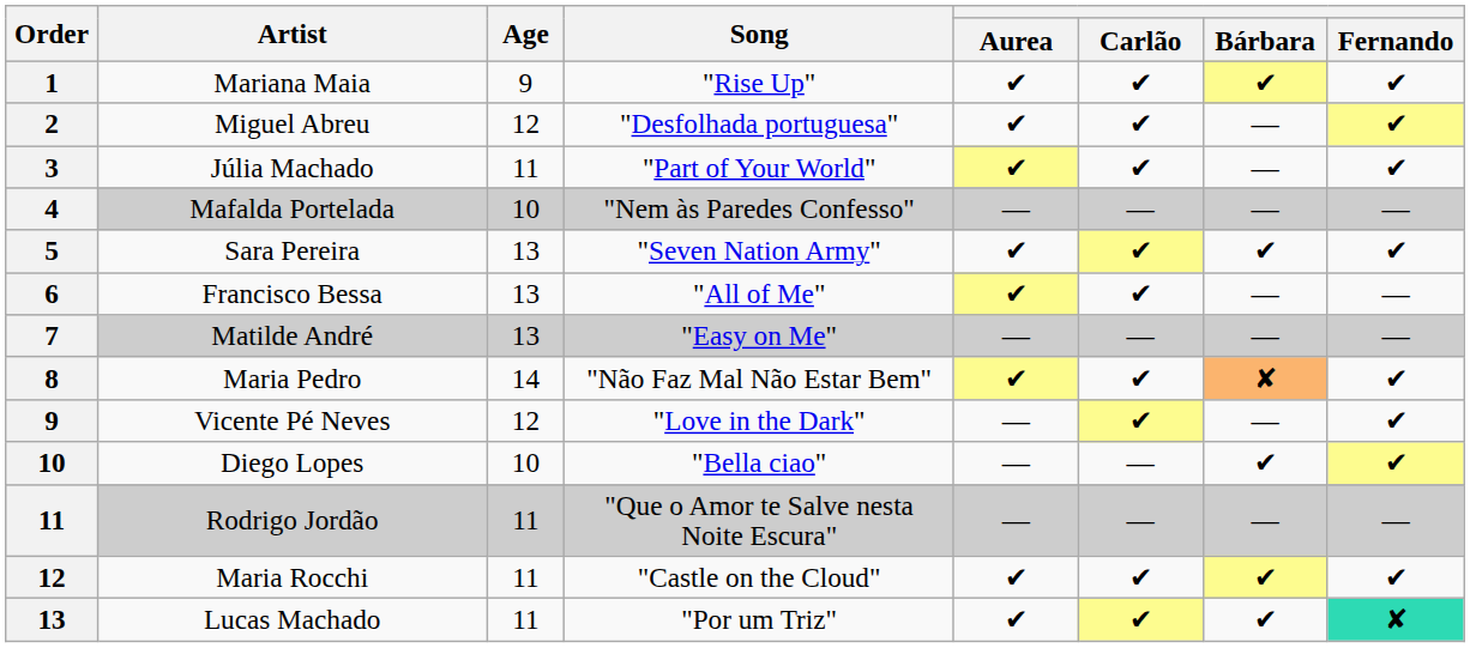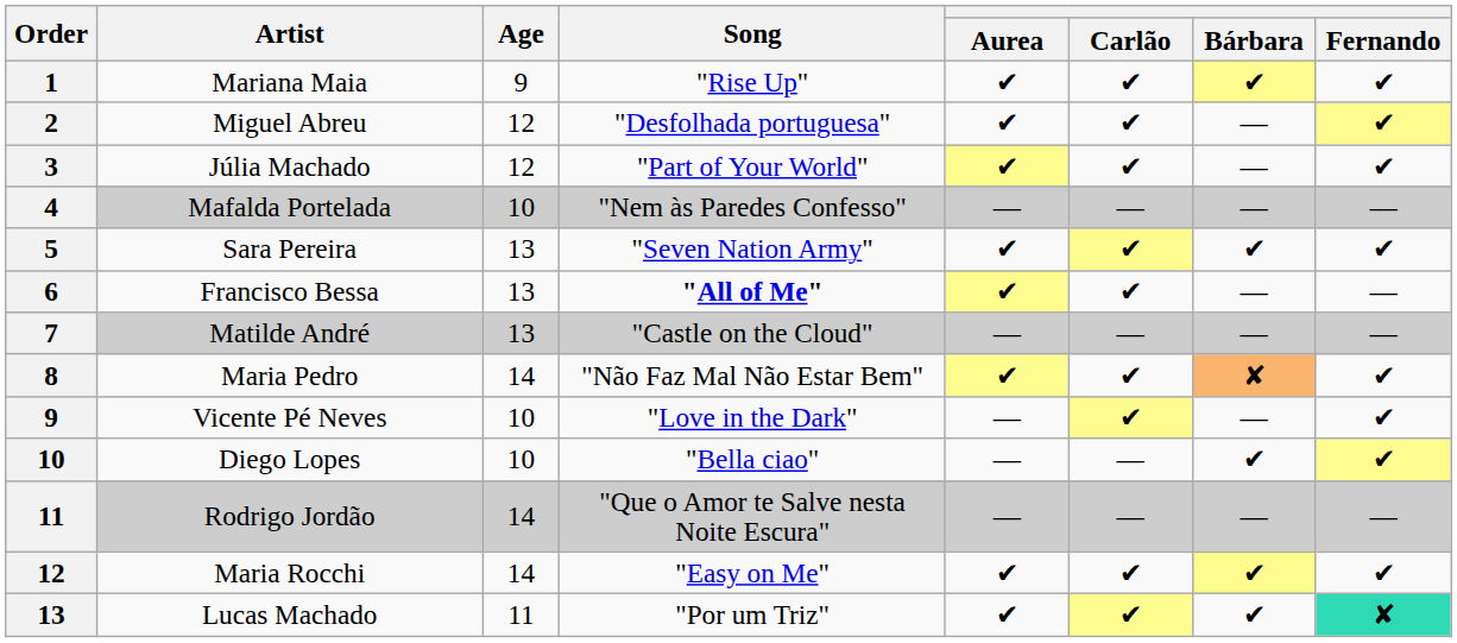Júlia Machado | Age: 11 -> 12
Francisco Bessa | Song: normal -> bold
Matilde André | Song: "Easy on Me" -> "Castle on the Cloud"
Vicente Pé Neves | Age: 12 -> 10
Rodrigo Jordão | Age: 11 -> 14
Maria Rocchi | Age: 11 -> 14
Maria Rocchi | Song: "Castle on the Cloud" -> "Easy on Me"
